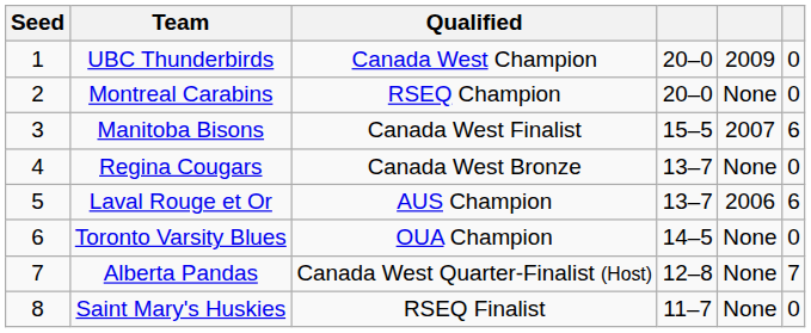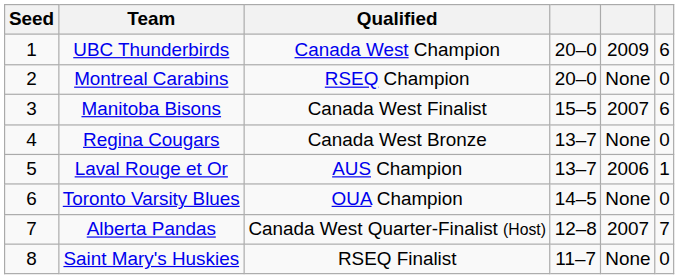UBC Thunderbirds | column 6: 0 -> 6
Laval Rouge et Or | column 6: 6 -> 1
Alberta Pandas | column 5: None -> 2007
